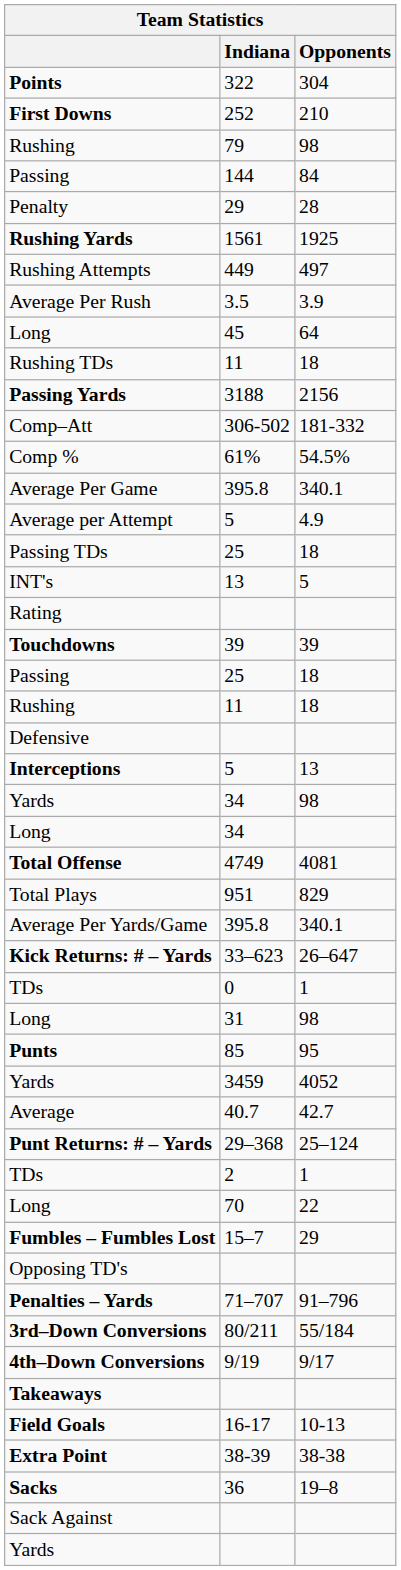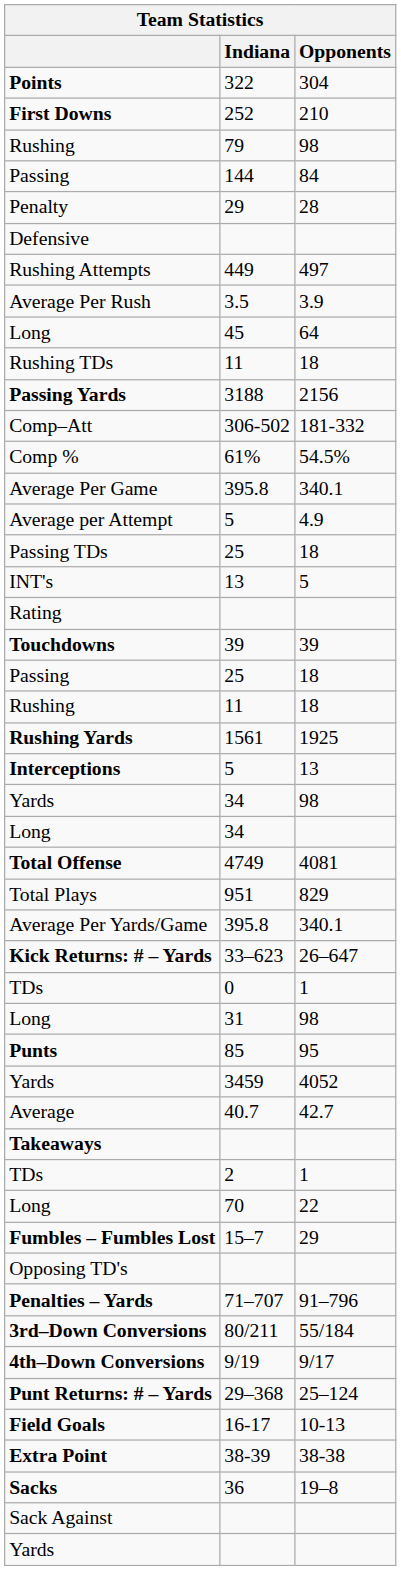rows swapped: Rushing Yards <-> Defensive
rows swapped: Punt Returns: # – Yards <-> Takeaways
